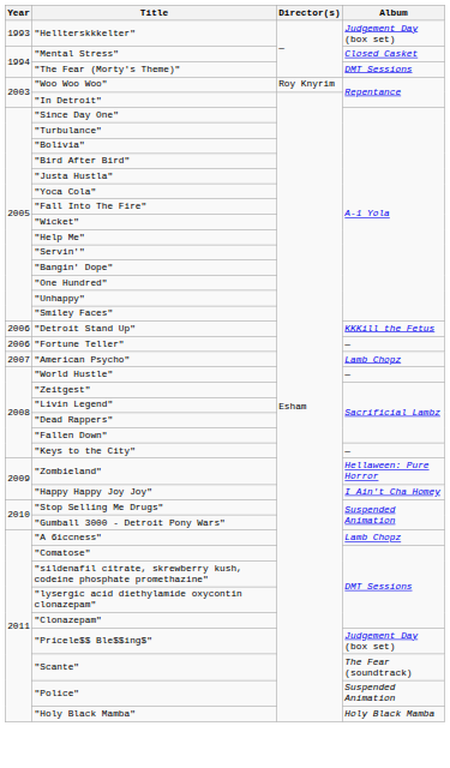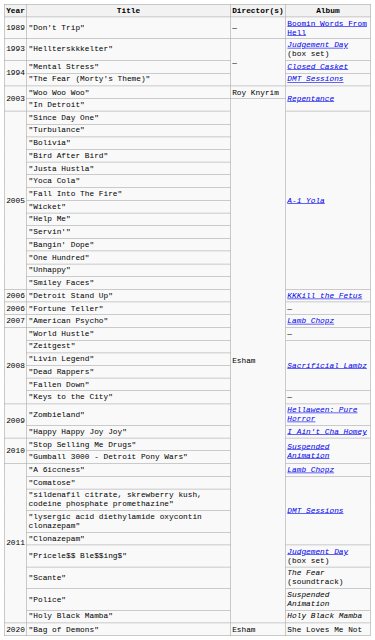+ row: 1989 | "Don't Trip" | — | Boomin Words From Hell
+ row: 2020 | "Bag of Demons" | Esham | She Loves Me Not
